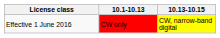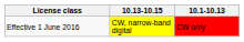columns swapped: 10.1-10.13 <-> 10.13-10.15
